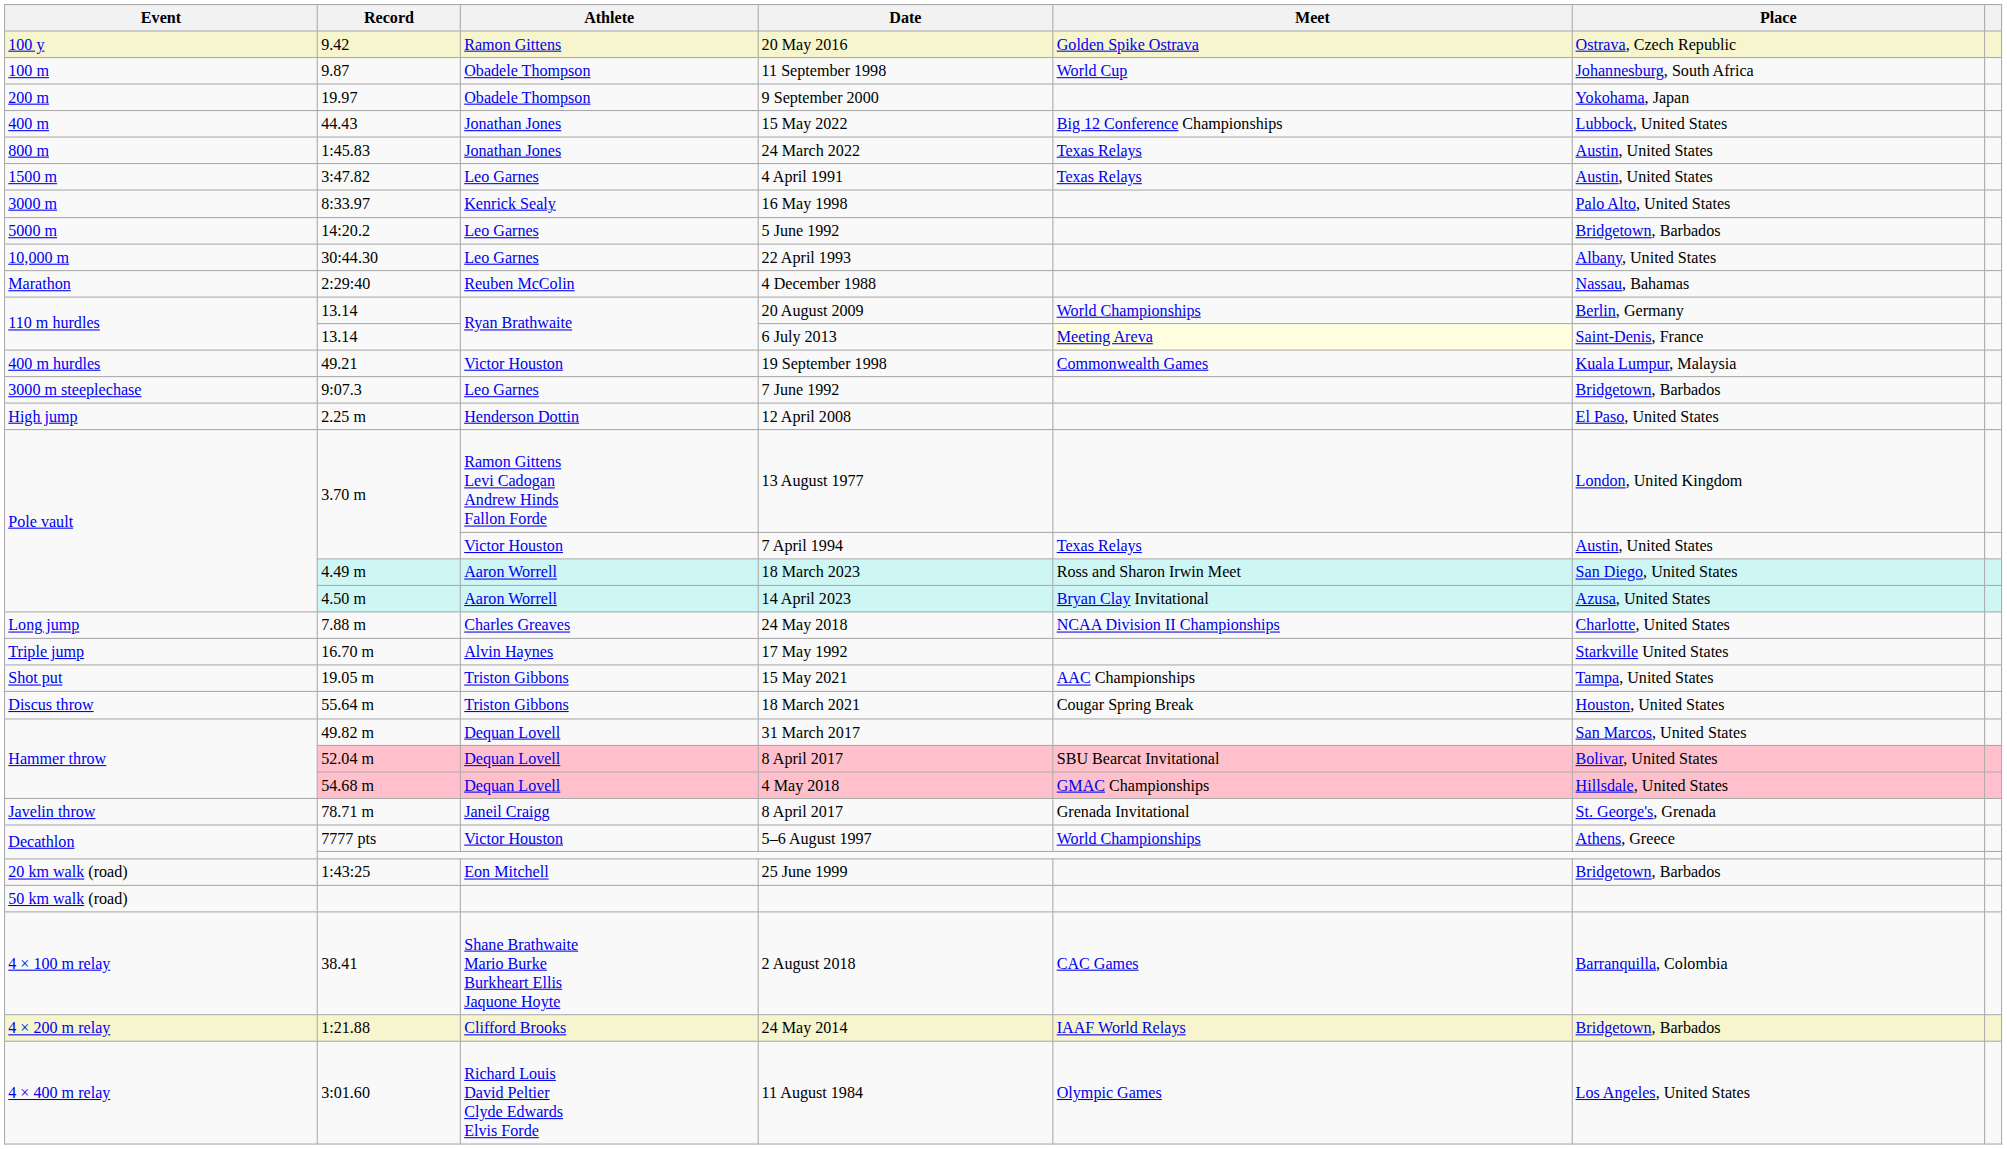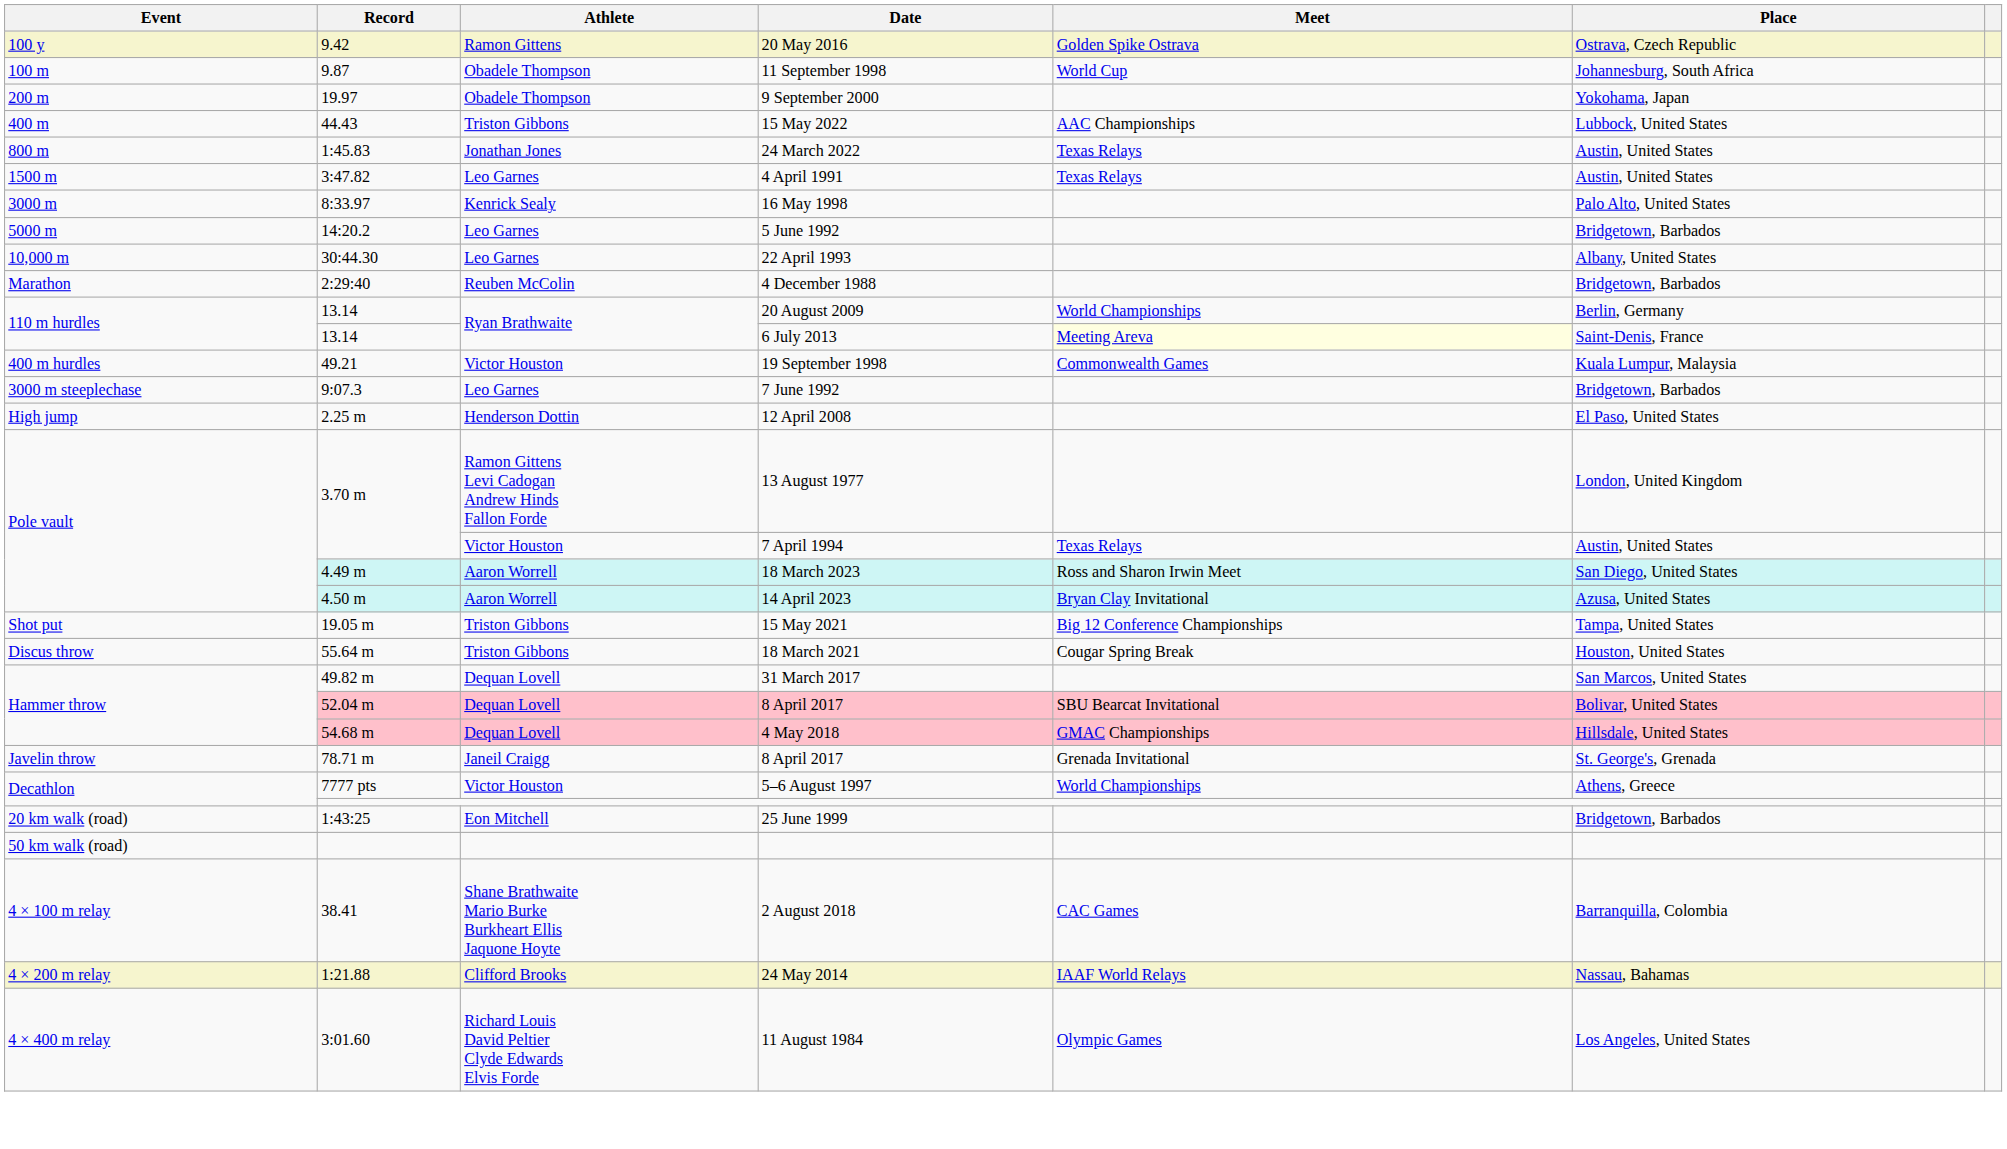15 May 2022 | Athlete: Jonathan Jones -> Triston Gibbons
15 May 2022 | Meet: Big 12 Conference Championships -> AAC Championships
4 December 1988 | Place: Nassau, Bahamas -> Bridgetown, Barbados
- row: Long jump | 7.88 m | Charles Greaves | 24 May 2018 | NCAA Division II Championships | Charlotte, United States
- row: Triple jump | 16.70 m | Alvin Haynes | 17 May 1992 | Starkville United States
15 May 2021 | Meet: AAC Championships -> Big 12 Conference Championships
24 May 2014 | Place: Bridgetown, Barbados -> Nassau, Bahamas
